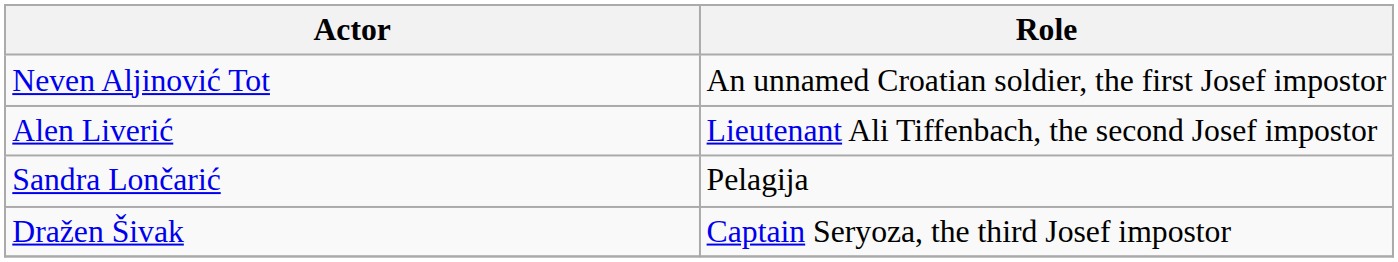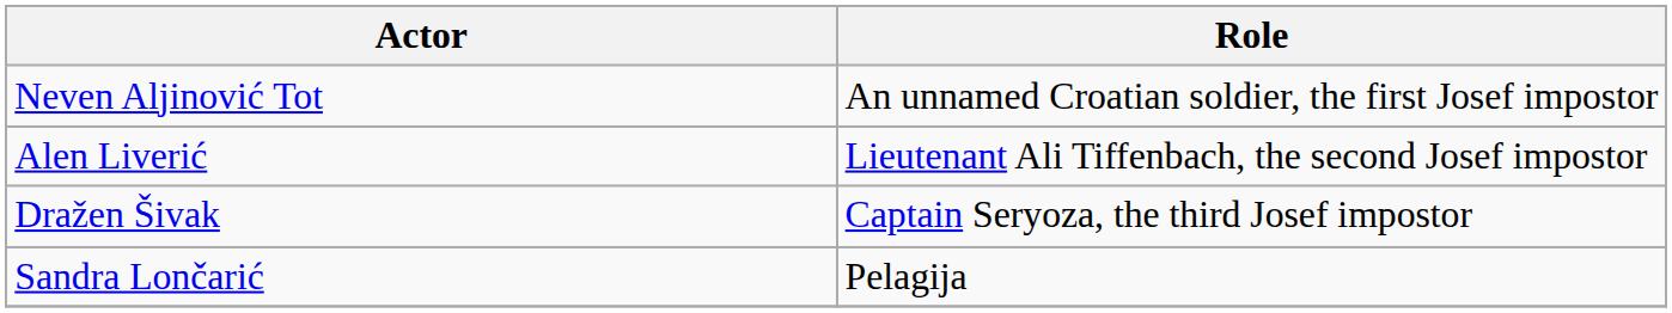rows swapped: Dražen Šivak <-> Sandra Lončarić
